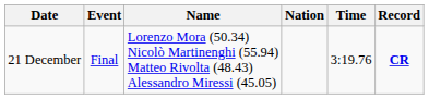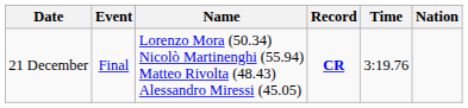columns swapped: Nation <-> Record
